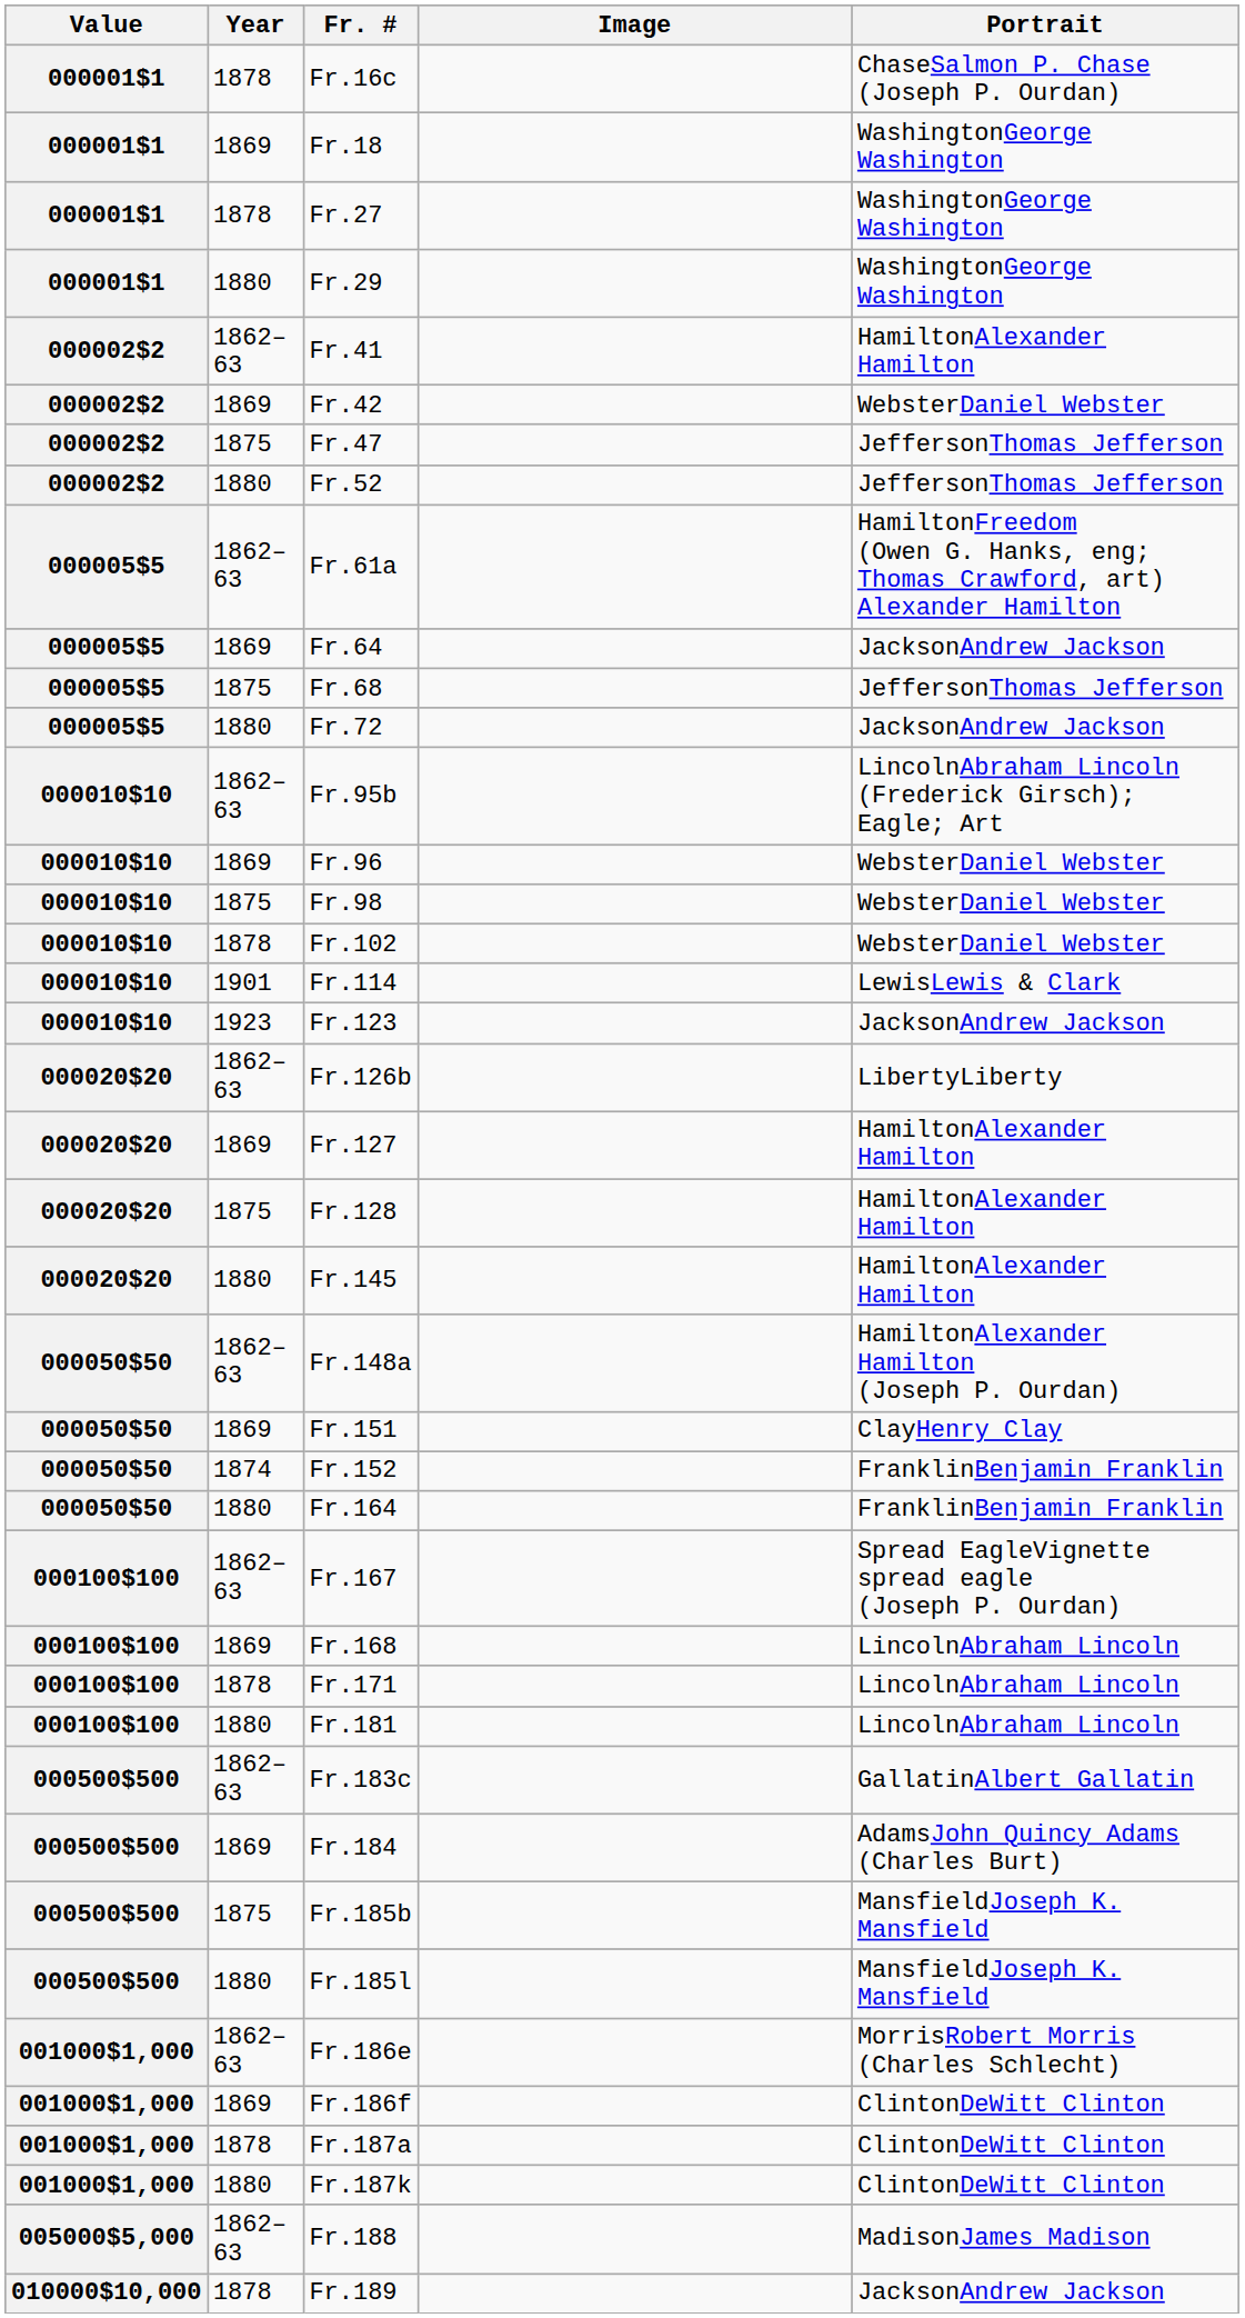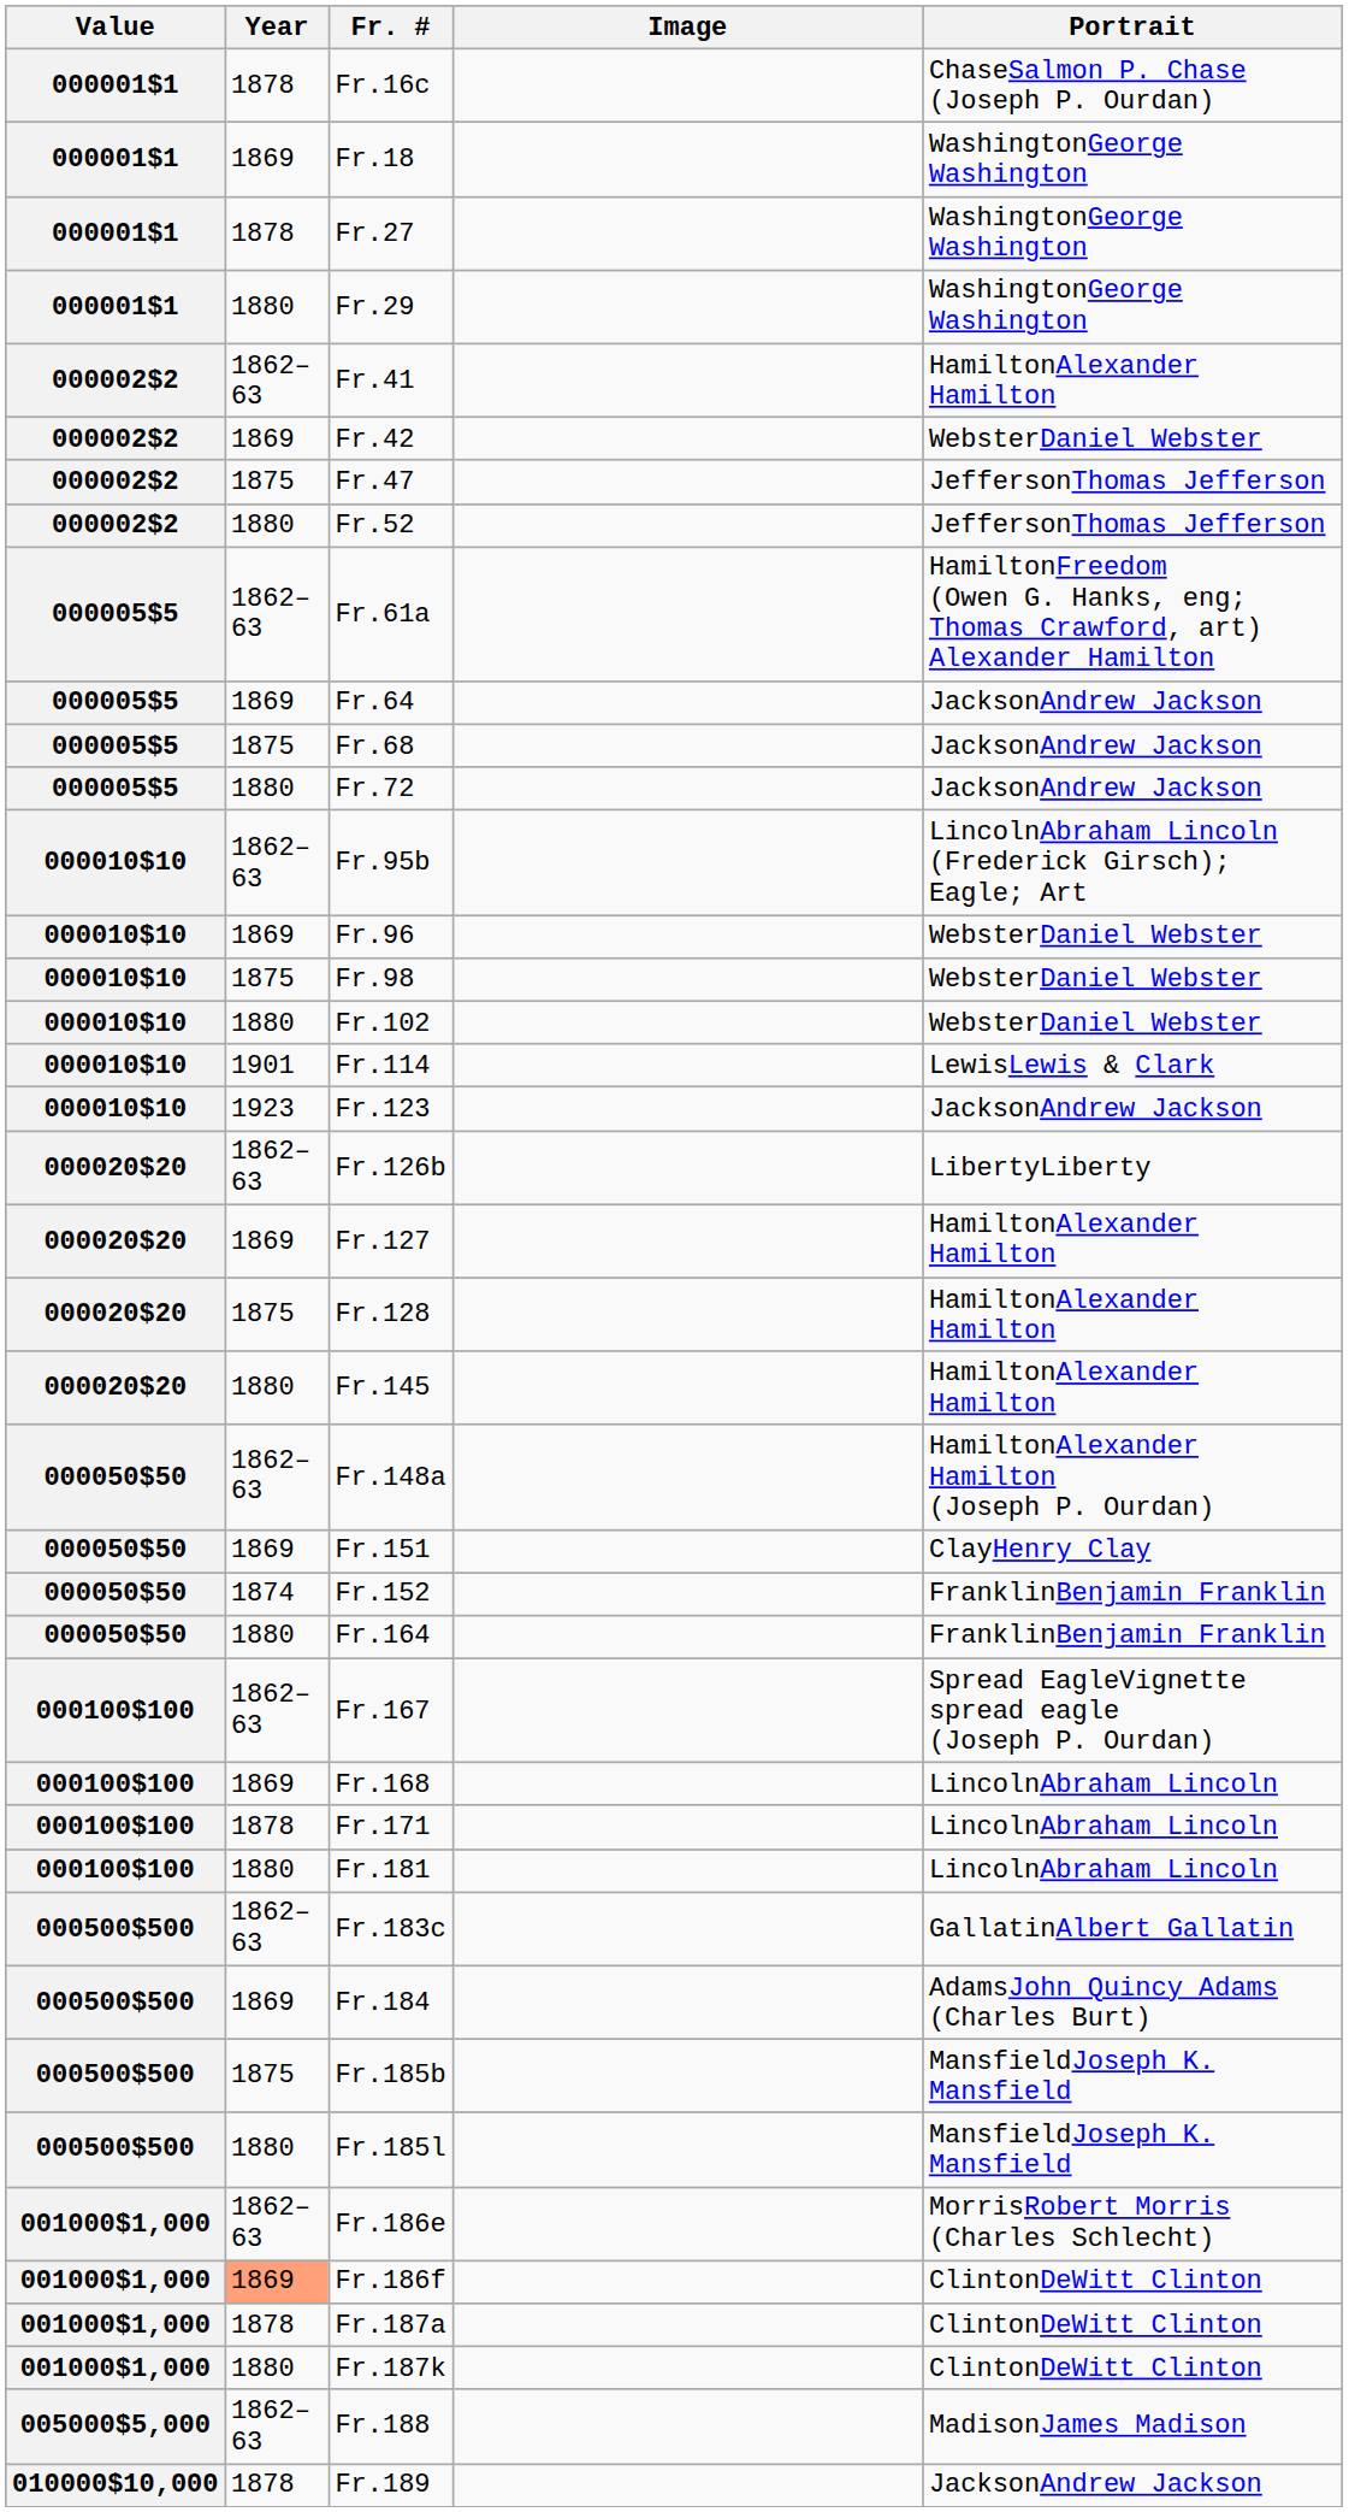Fr.68 | Portrait: JeffersonThomas Jefferson -> JacksonAndrew Jackson
Fr.102 | Year: 1878 -> 1880
Fr.186f | Year: no background -> lightsalmon background
